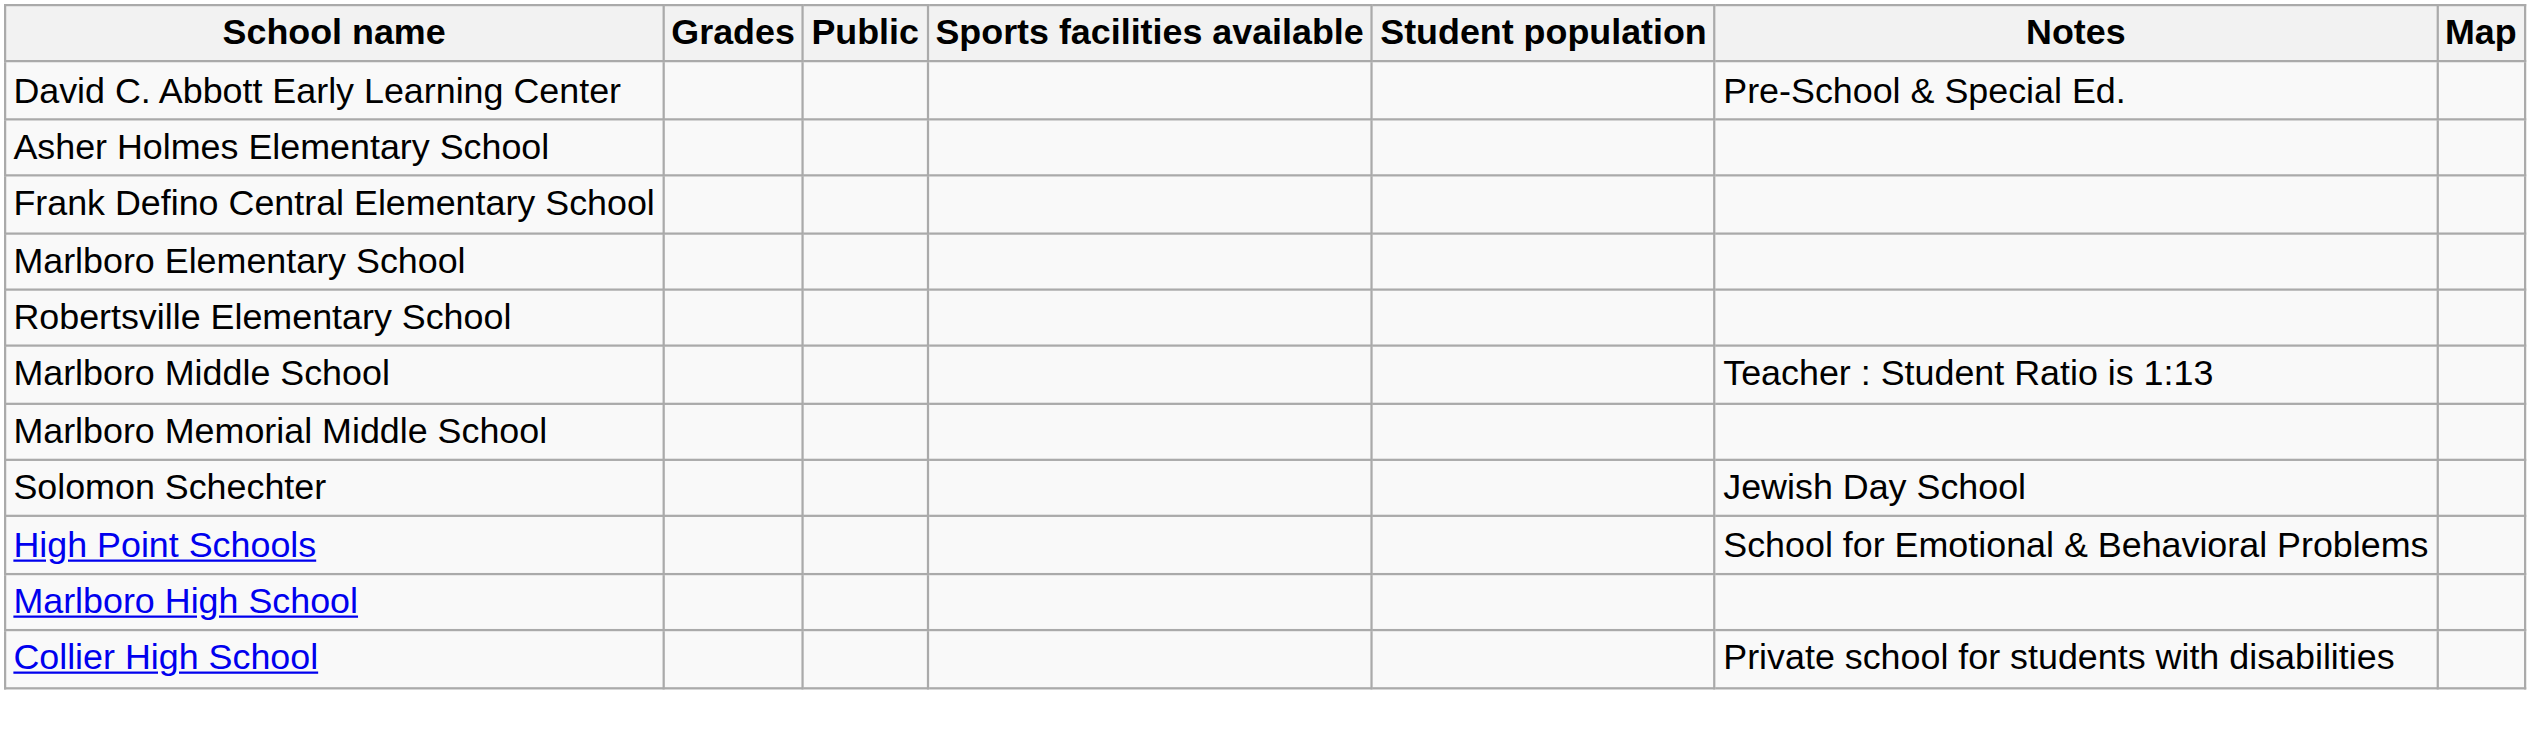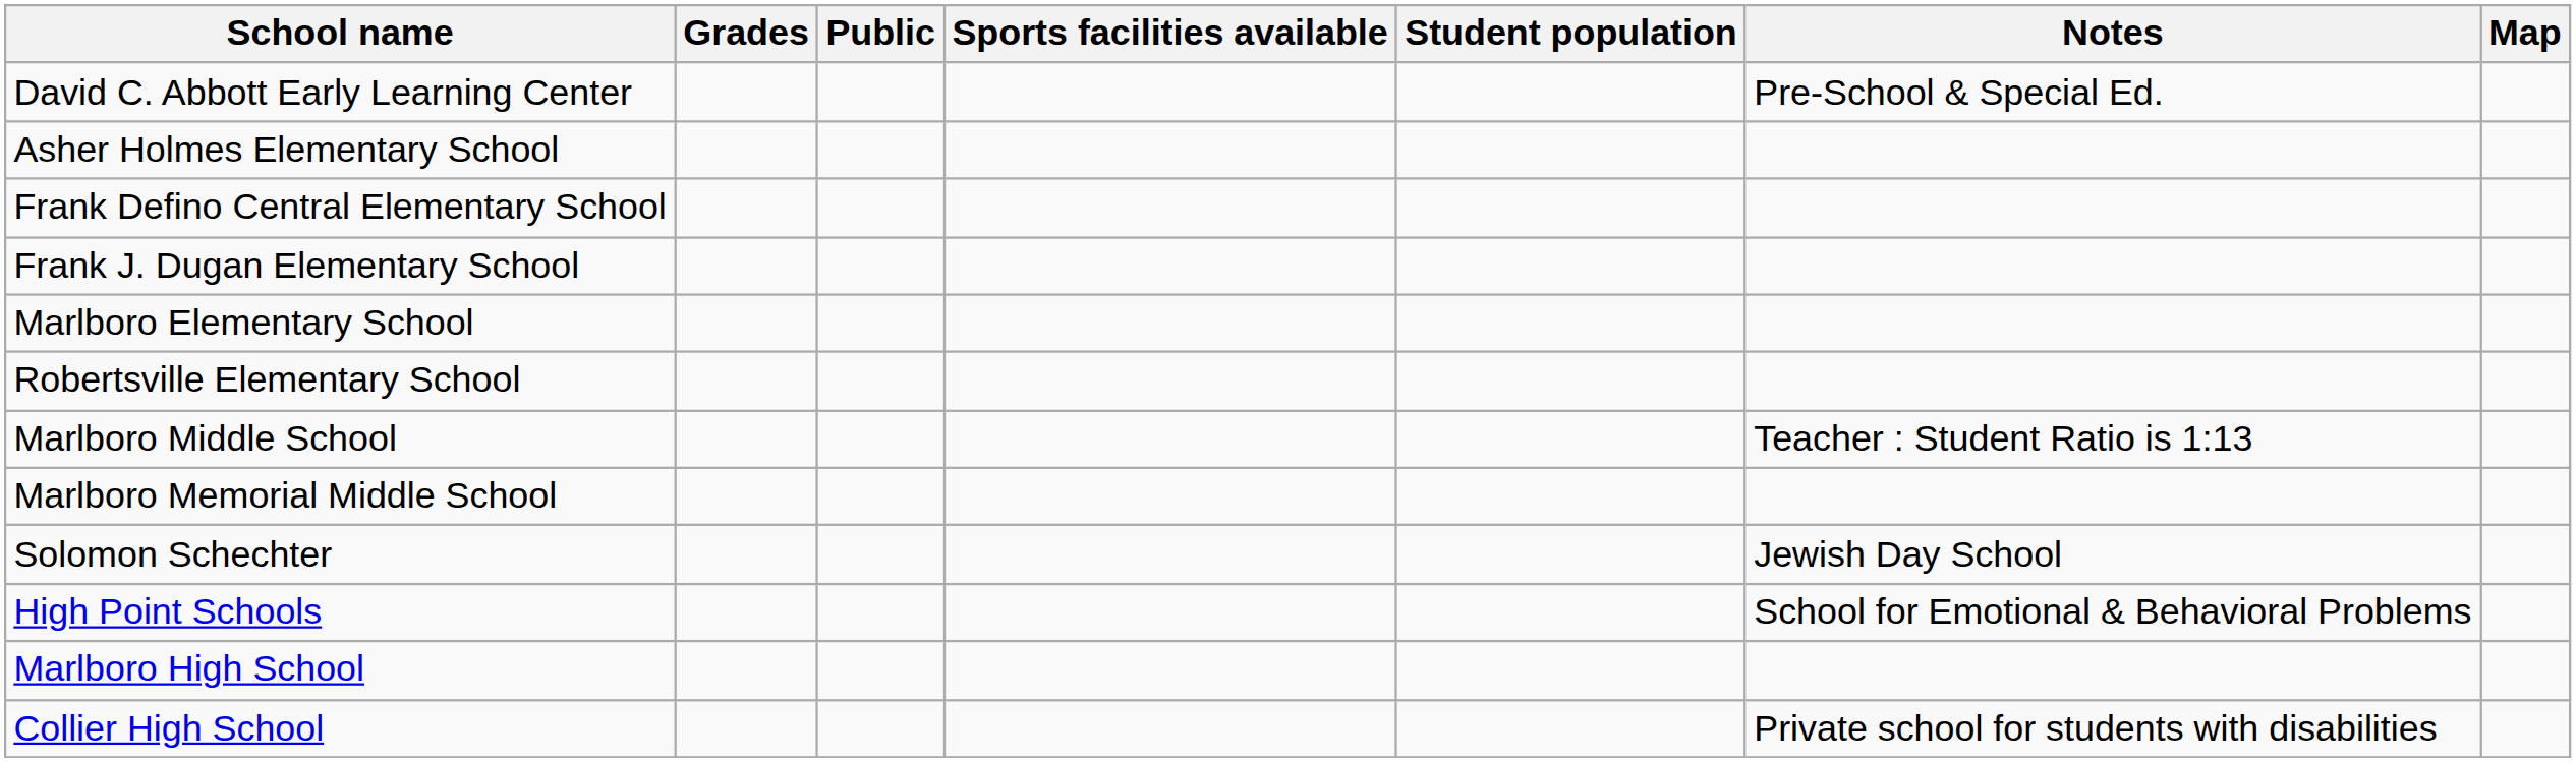+ row: Frank J. Dugan Elementary School
